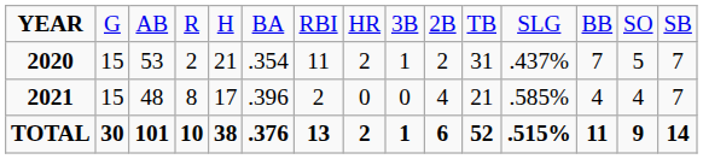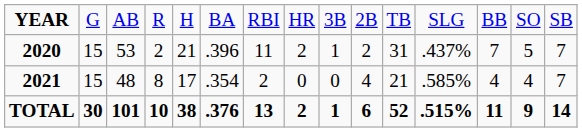2020 | column 6: .354 -> .396
2021 | column 6: .396 -> .354
